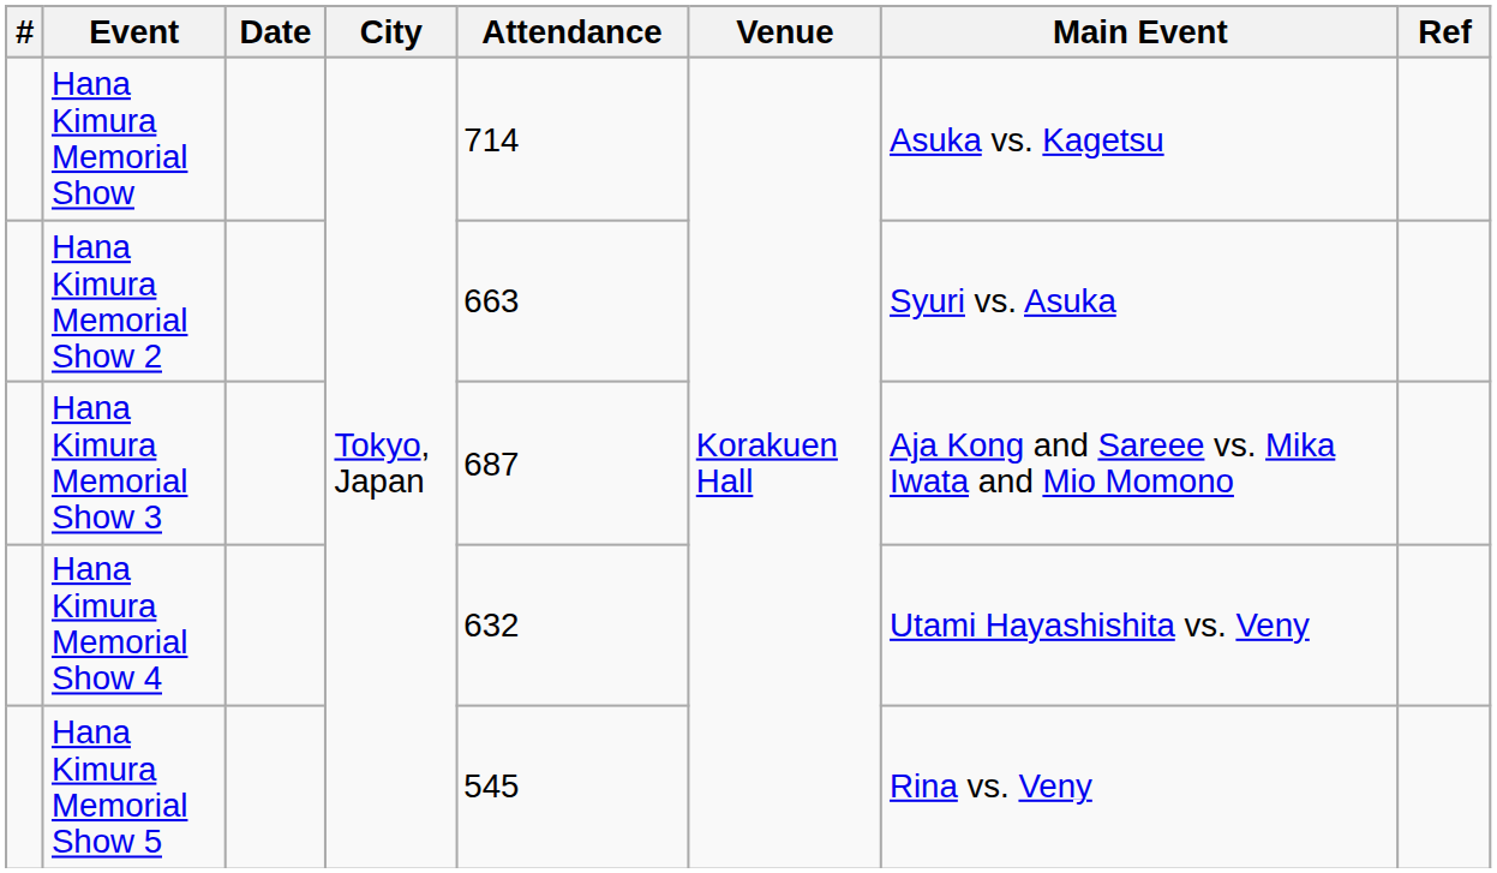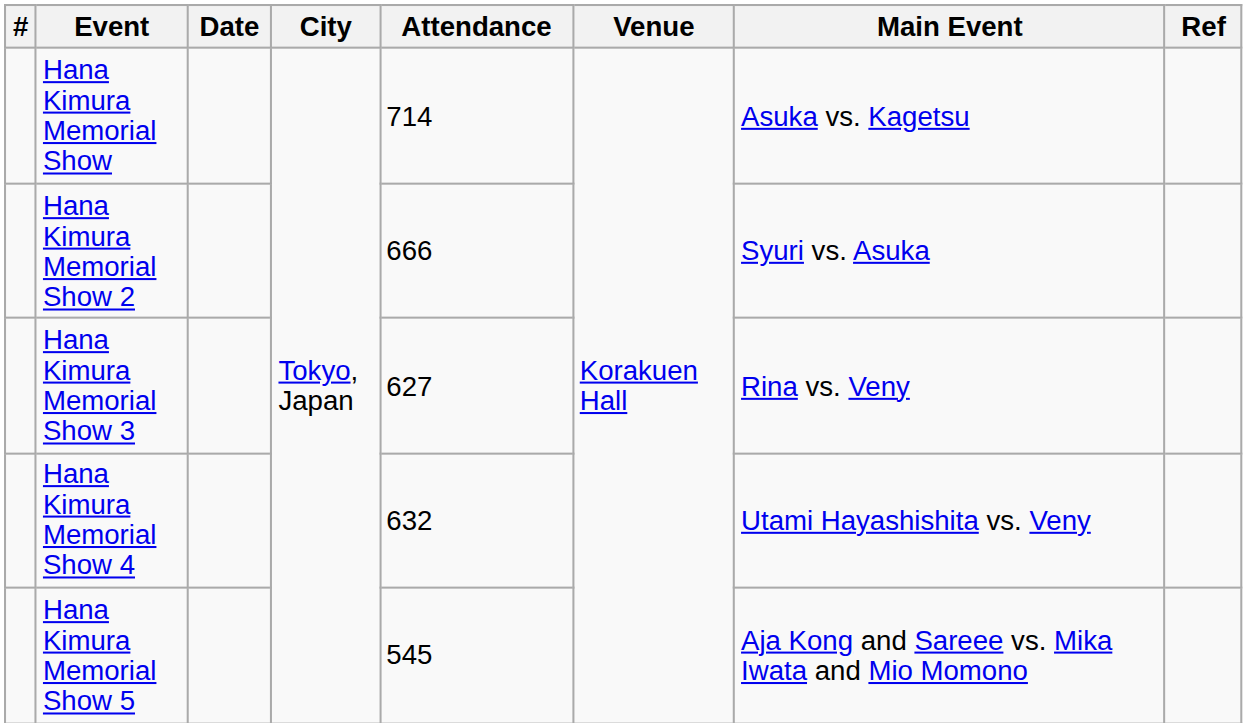Hana Kimura Memorial Show 2 | Attendance: 663 -> 666
Hana Kimura Memorial Show 3 | Attendance: 687 -> 627
Hana Kimura Memorial Show 3 | Main Event: Aja Kong and Sareee vs. Mika Iwata and Mio Momono -> Rina vs. Veny
Hana Kimura Memorial Show 5 | Main Event: Rina vs. Veny -> Aja Kong and Sareee vs. Mika Iwata and Mio Momono
